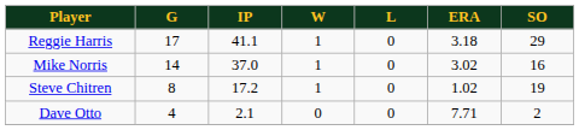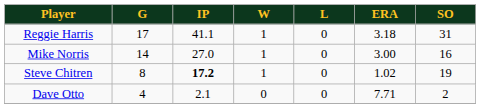Reggie Harris | SO: 29 -> 31
Mike Norris | IP: 37.0 -> 27.0
Mike Norris | ERA: 3.02 -> 3.00
Steve Chitren | IP: normal -> bold
